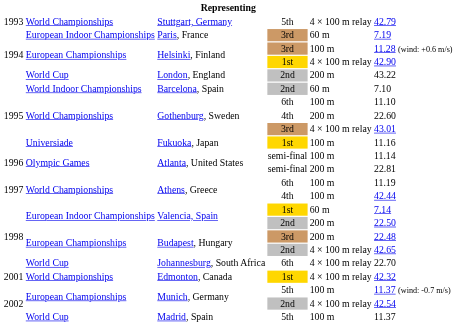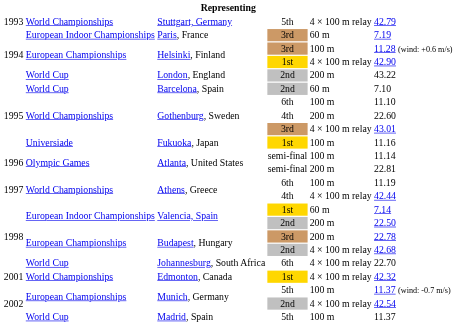Barcelona, Spain | column 2: World Indoor Championships -> World Cup
Athens, Greece / 4th | column 5: 100 m -> 4 × 100 m relay
Budapest, Hungary / 3rd | column 6: 22.48 -> 22.78
Budapest, Hungary / 2nd | column 6: 42.65 -> 42.68
